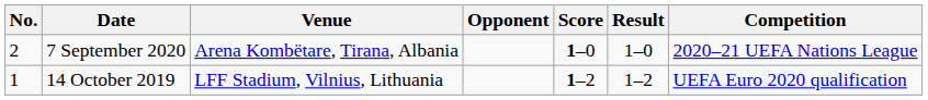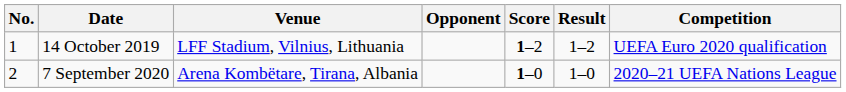rows swapped: 14 October 2019 <-> 7 September 2020
